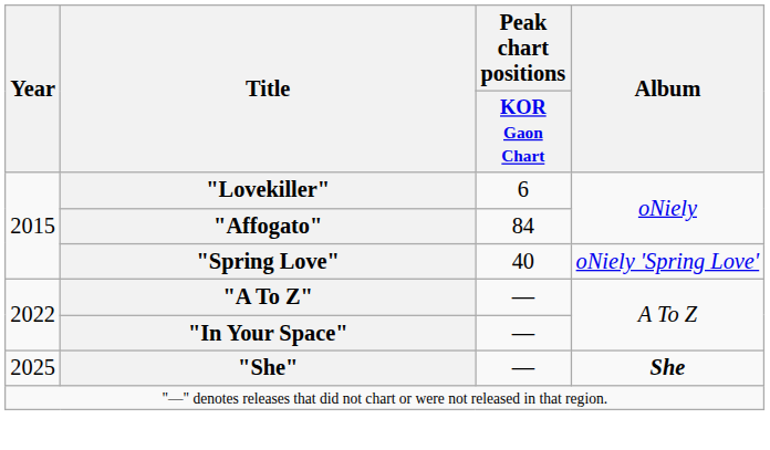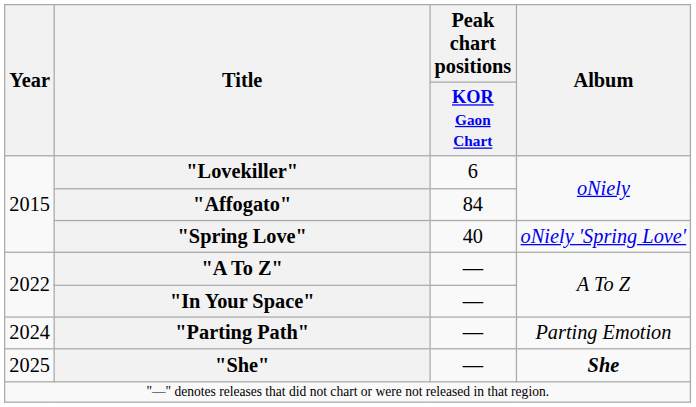+ row: 2024 | "Parting Path" | — | Parting Emotion
